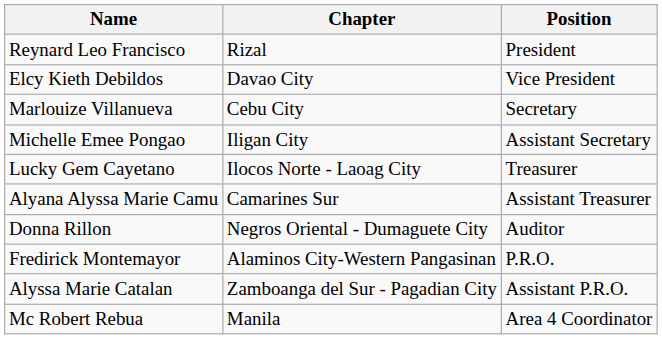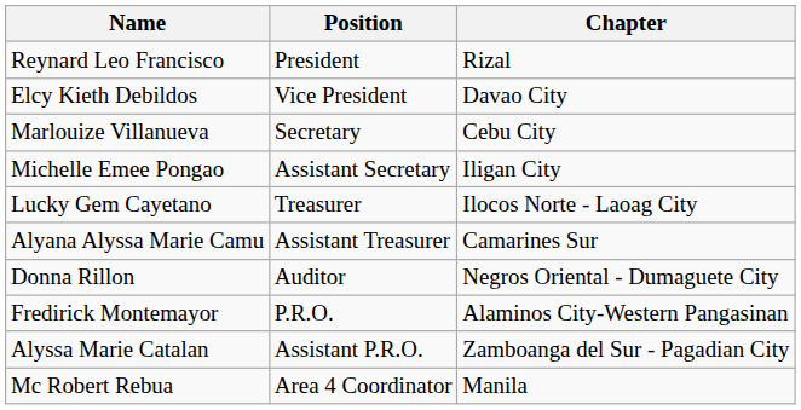columns swapped: Chapter <-> Position
